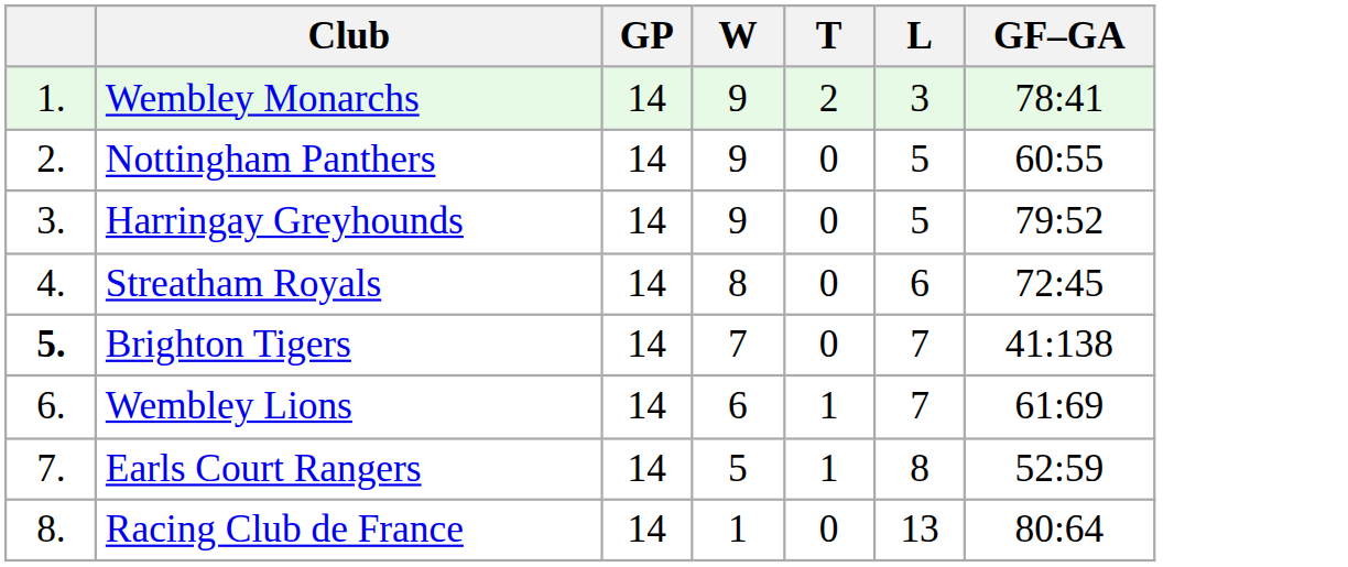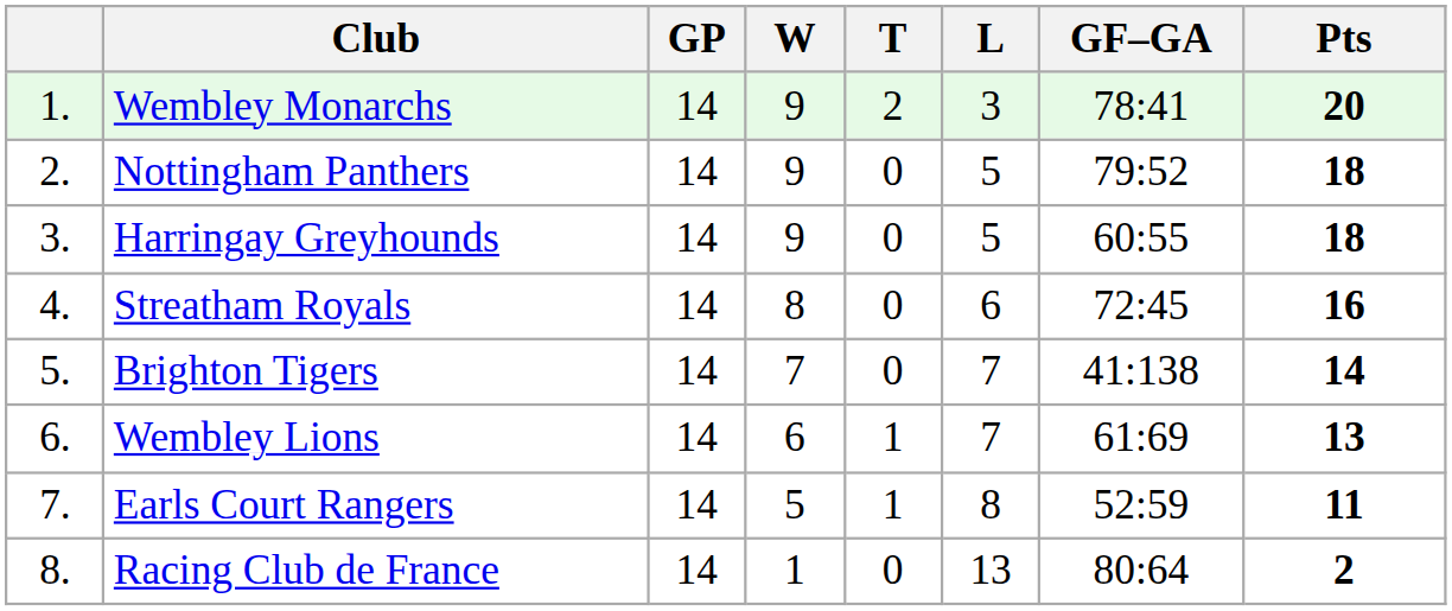+ column: Pts | 20 | 18 | 18 | 16 | 14 | 13 | 11 | 2
Nottingham Panthers | GF–GA: 60:55 -> 79:52
Harringay Greyhounds | GF–GA: 79:52 -> 60:55
Brighton Tigers | column 1: bold -> normal
